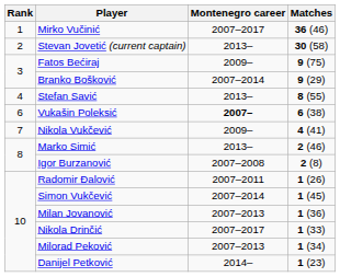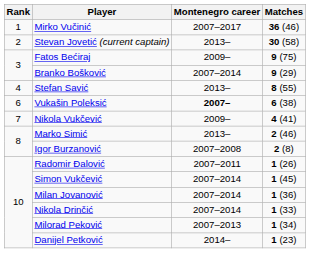Milan Jovanović | Montenegro career: 2007–2013 -> 2007–2014
Nikola Drinčić | Montenegro career: 2007–2017 -> 2007–2014
